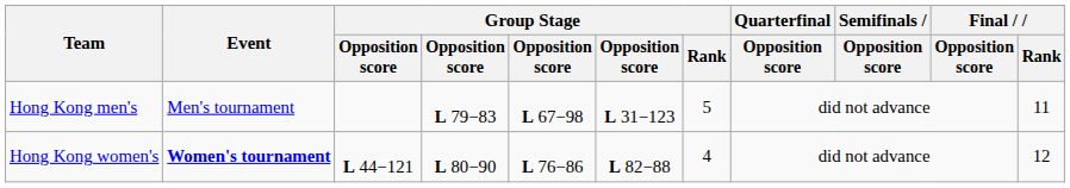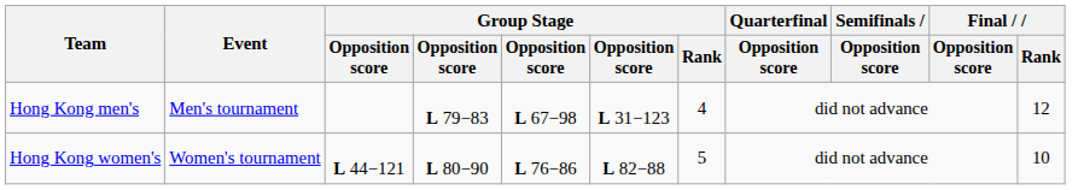Hong Kong men's | Group Stage / Rank: 5 -> 4
Hong Kong men's | Final / Rank: 11 -> 12
Hong Kong women's | Event: bold -> normal
Hong Kong women's | Group Stage / Rank: 4 -> 5
Hong Kong women's | Final / Rank: 12 -> 10
